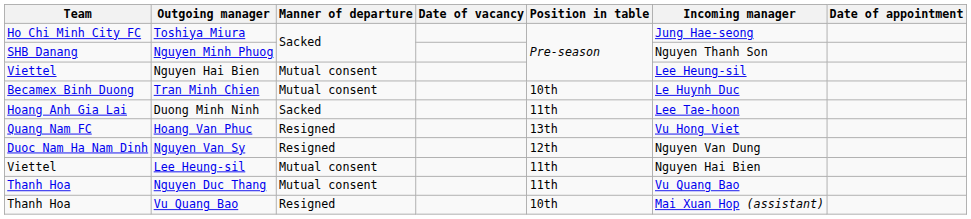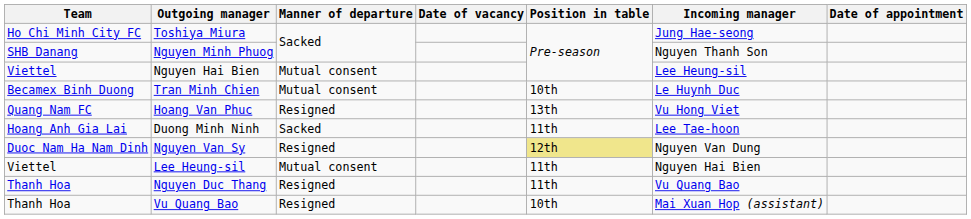rows swapped: Duong Minh Ninh <-> Hoang Van Phuc
Nguyen Van Sy | Position in table: no background -> khaki background
Nguyen Duc Thang | Manner of departure: Mutual consent -> Resigned
